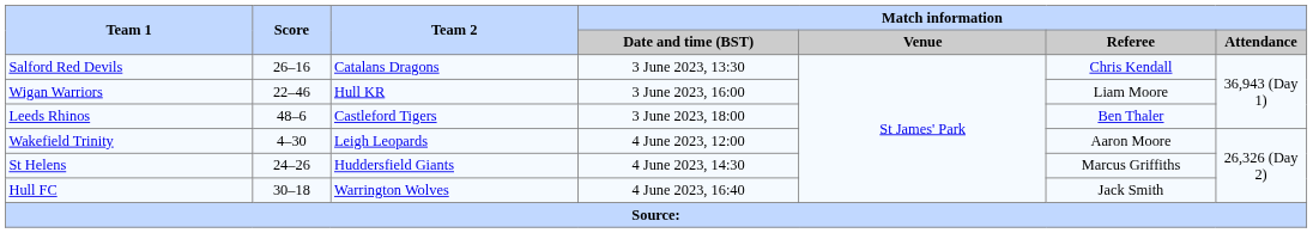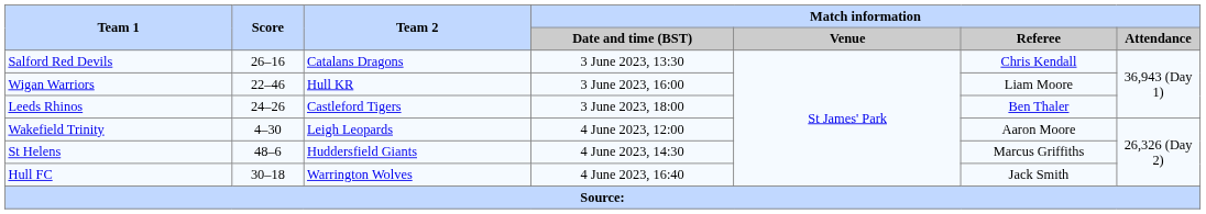Leeds Rhinos | Score: 48–6 -> 24–26
St Helens | Score: 24–26 -> 48–6
